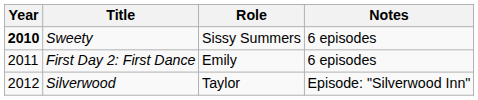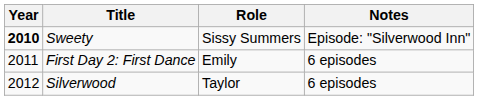Sweety | Notes: 6 episodes -> Episode: "Silverwood Inn"
Silverwood | Notes: Episode: "Silverwood Inn" -> 6 episodes
